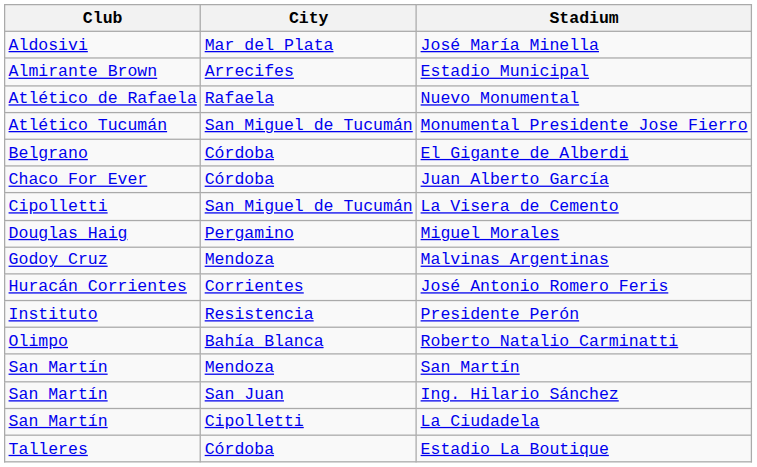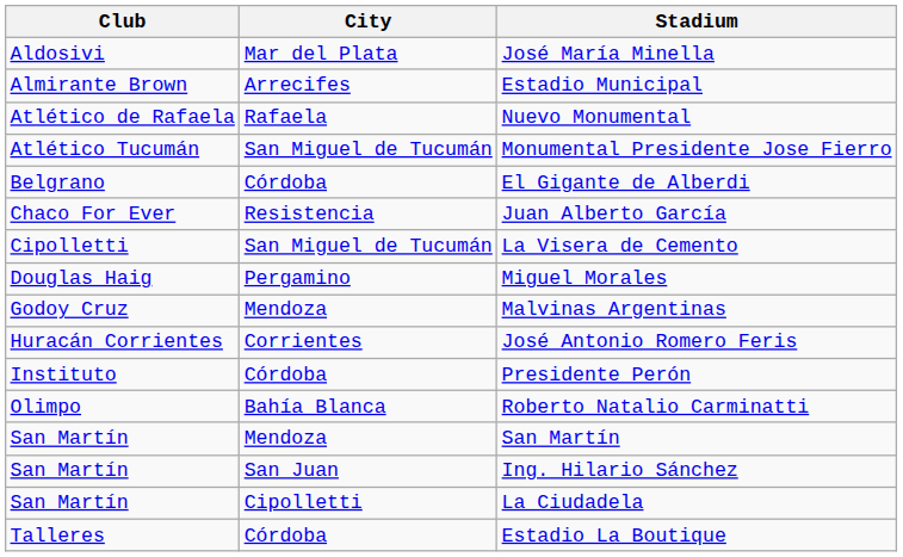Juan Alberto García | City: Córdoba -> Resistencia
Presidente Perón | City: Resistencia -> Córdoba
